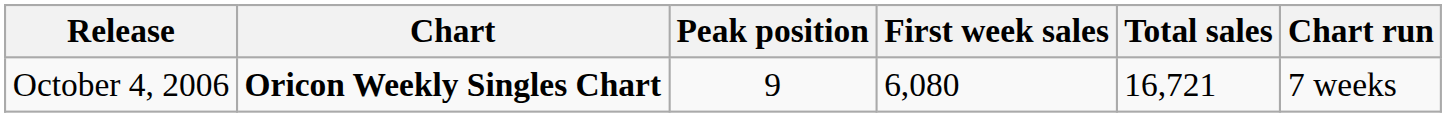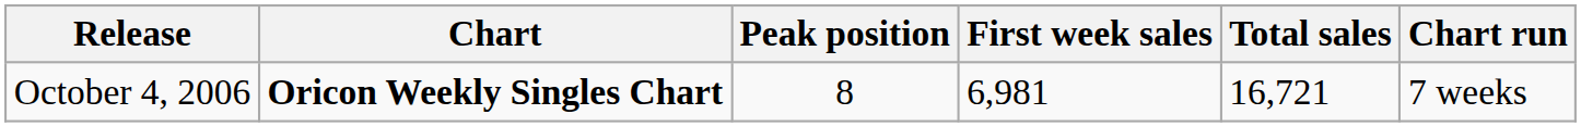October 4, 2006 | Peak position: 9 -> 8
October 4, 2006 | First week sales: 6,080 -> 6,981
